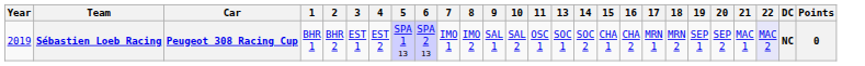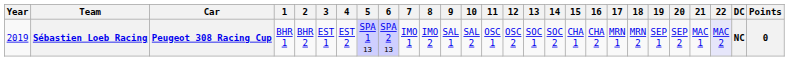+ column: 12 | OSC 2
